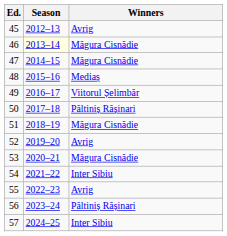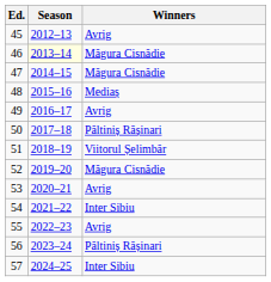49 | Winners: Viitorul Șelimbăr -> Avrig
51 | Winners: Măgura Cisnădie -> Viitorul Șelimbăr
52 | Winners: Avrig -> Măgura Cisnădie
53 | Winners: Măgura Cisnădie -> Avrig
